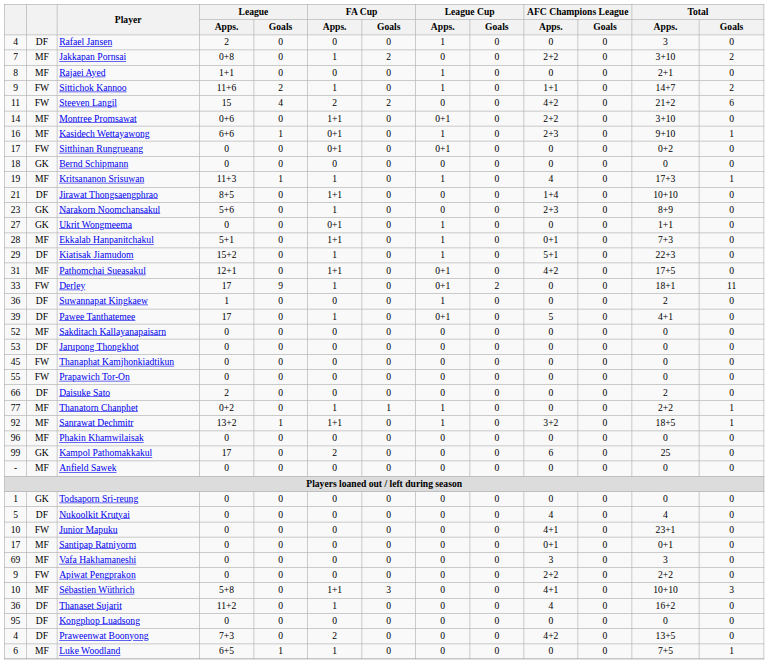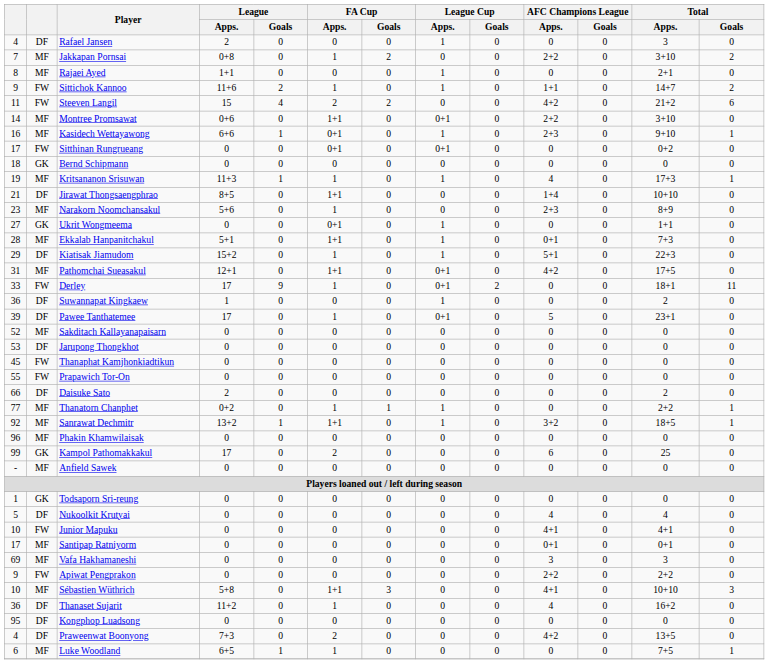Narakorn Noomchansakul | column 2: GK -> MF
Pawee Tanthatemee | Total / Apps.: 4+1 -> 23+1
Junior Mapuku | Total / Apps.: 23+1 -> 4+1
